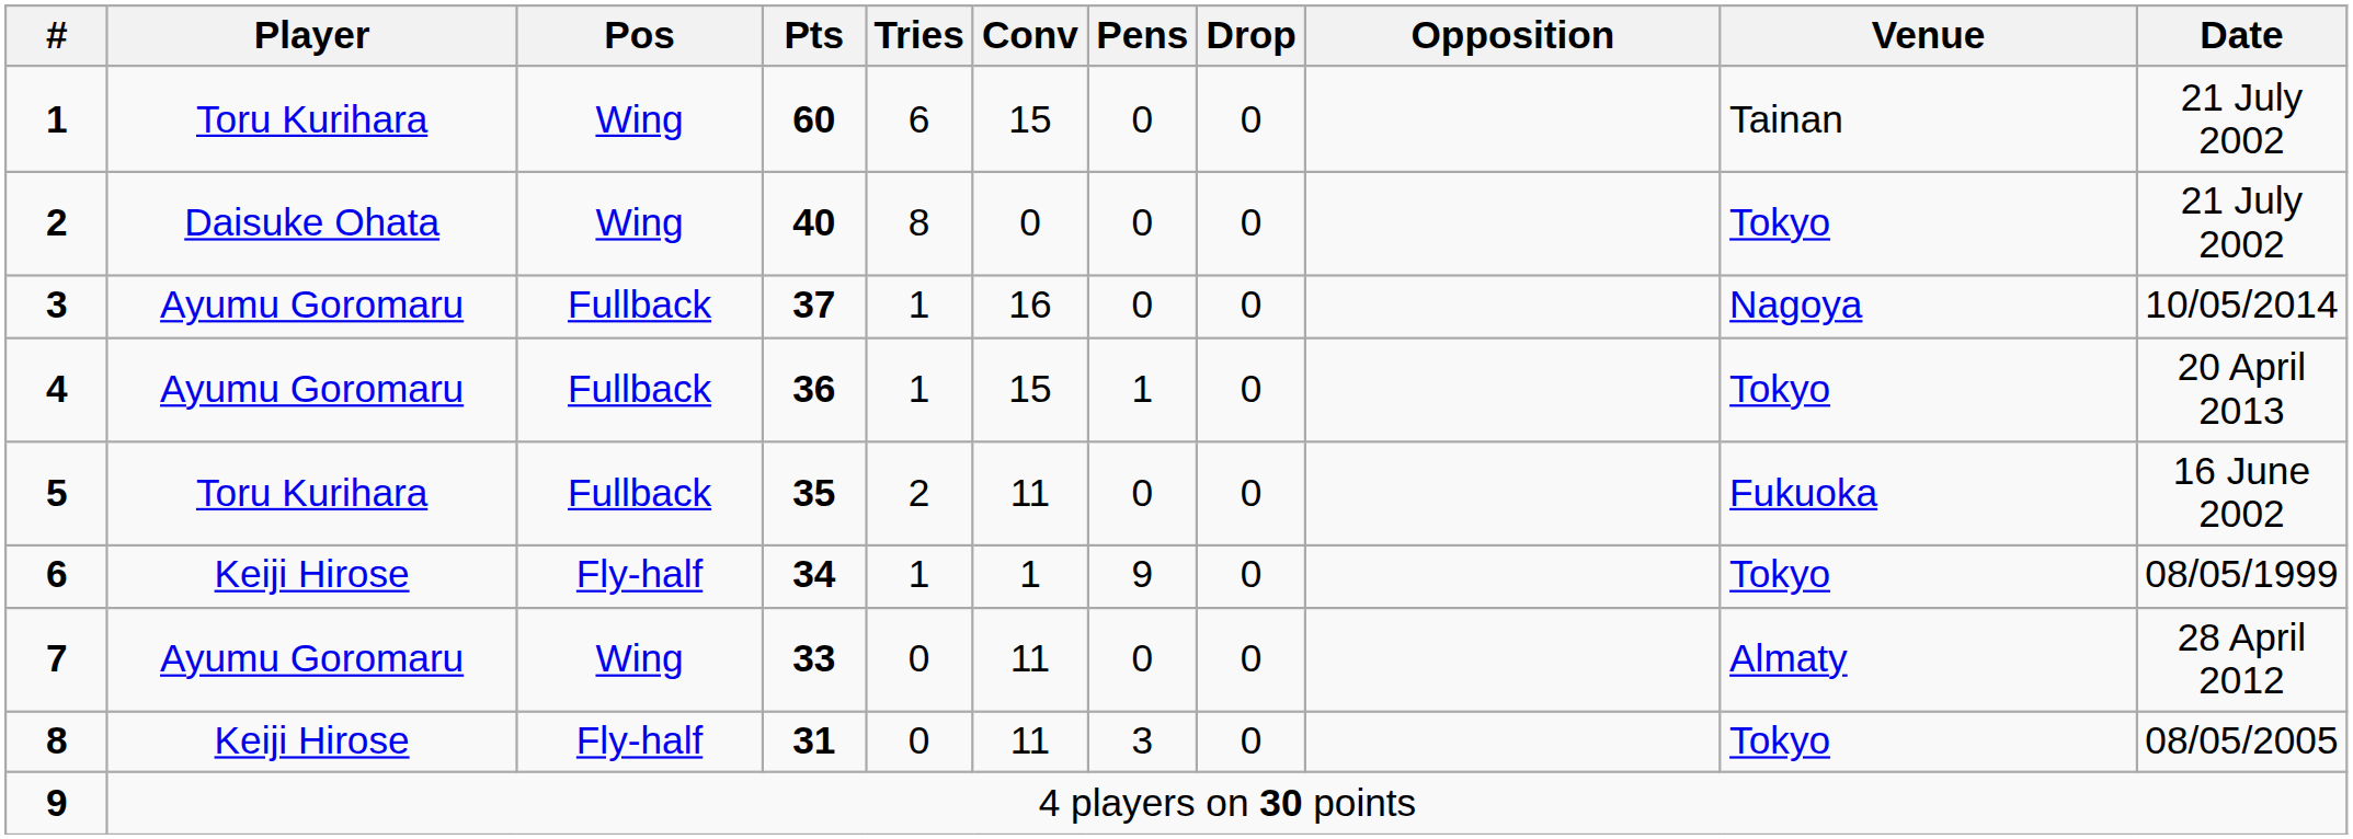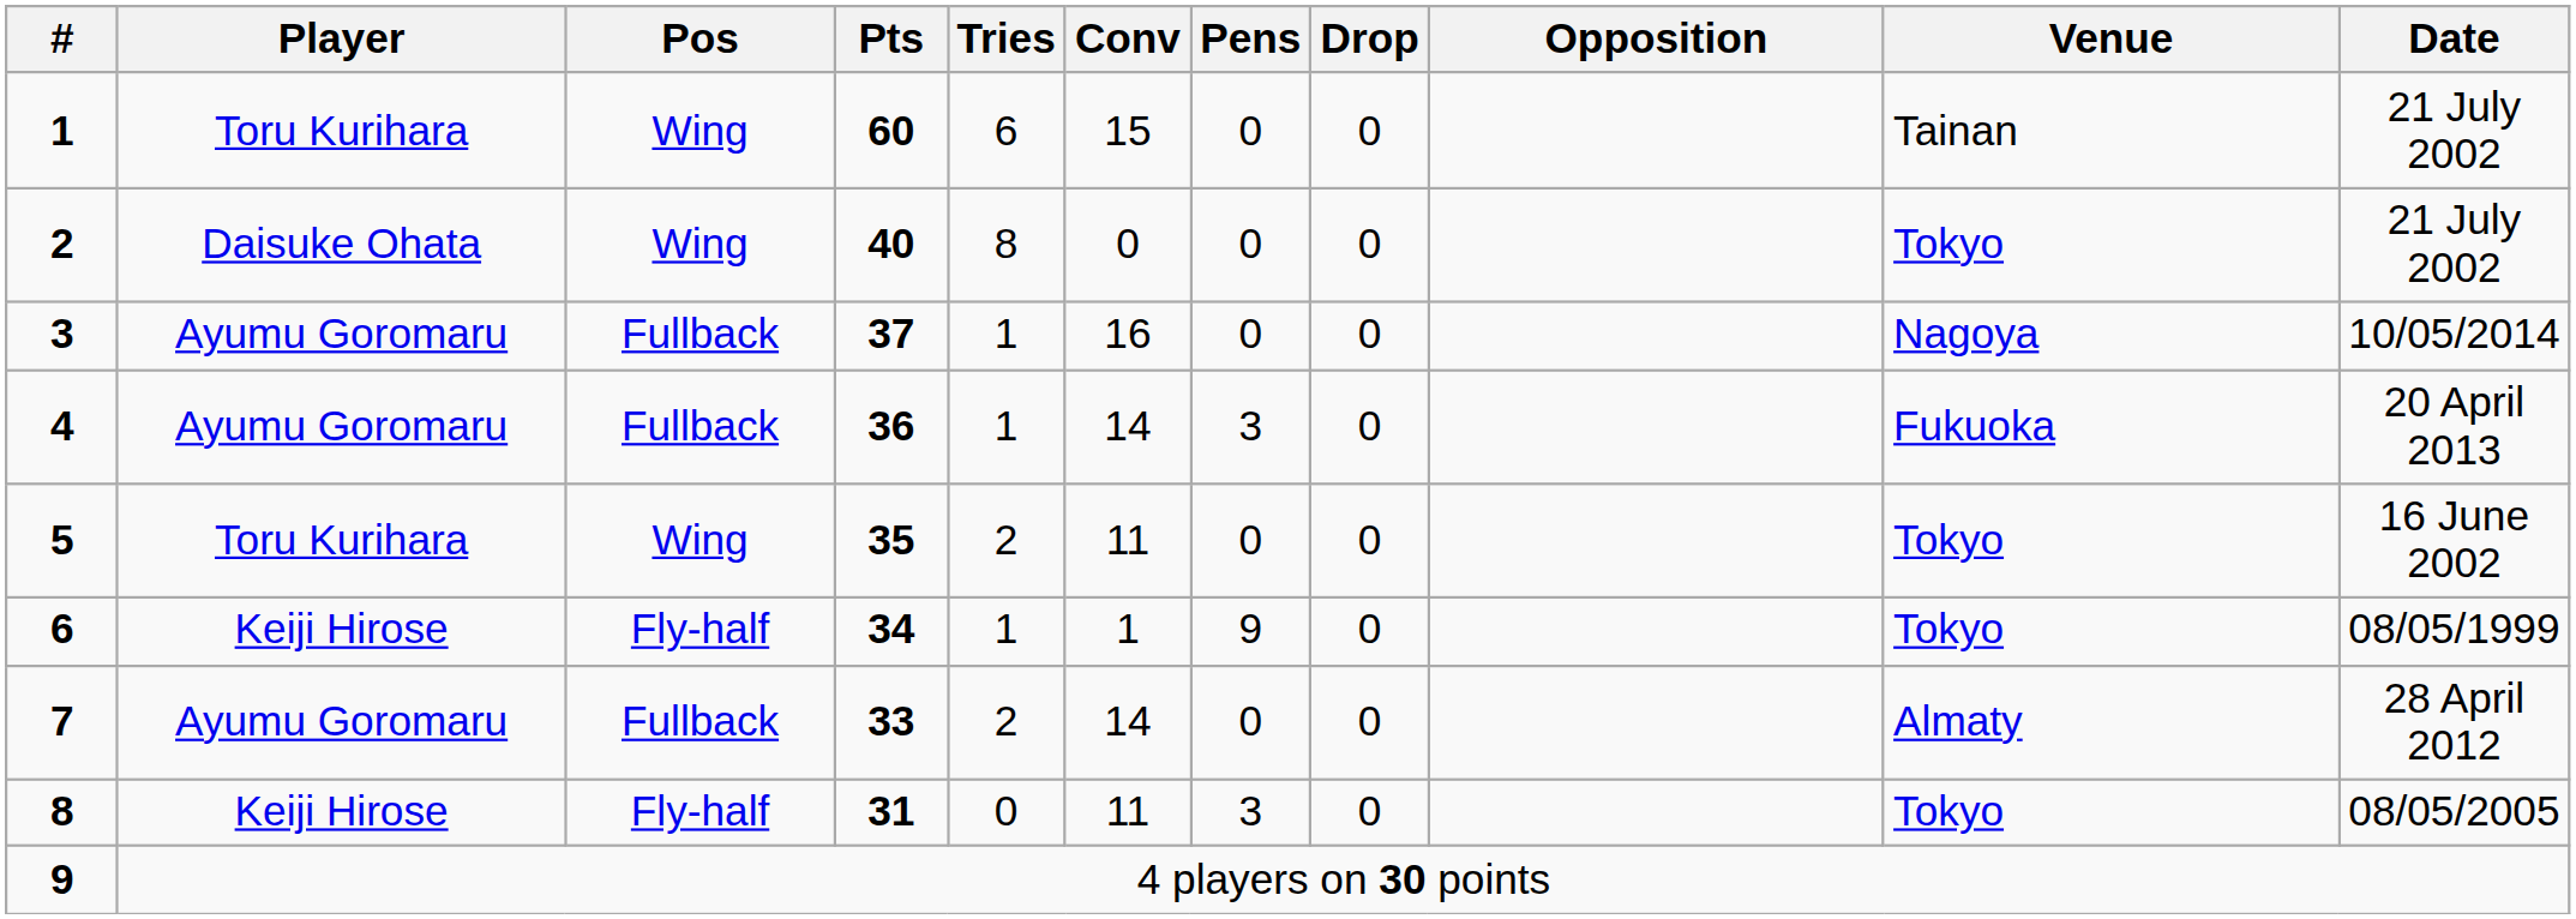4 | Conv: 15 -> 14
4 | Pens: 1 -> 3
4 | Venue: Tokyo -> Fukuoka
5 | Pos: Fullback -> Wing
5 | Venue: Fukuoka -> Tokyo
7 | Pos: Wing -> Fullback
7 | Tries: 0 -> 2
7 | Conv: 11 -> 14
